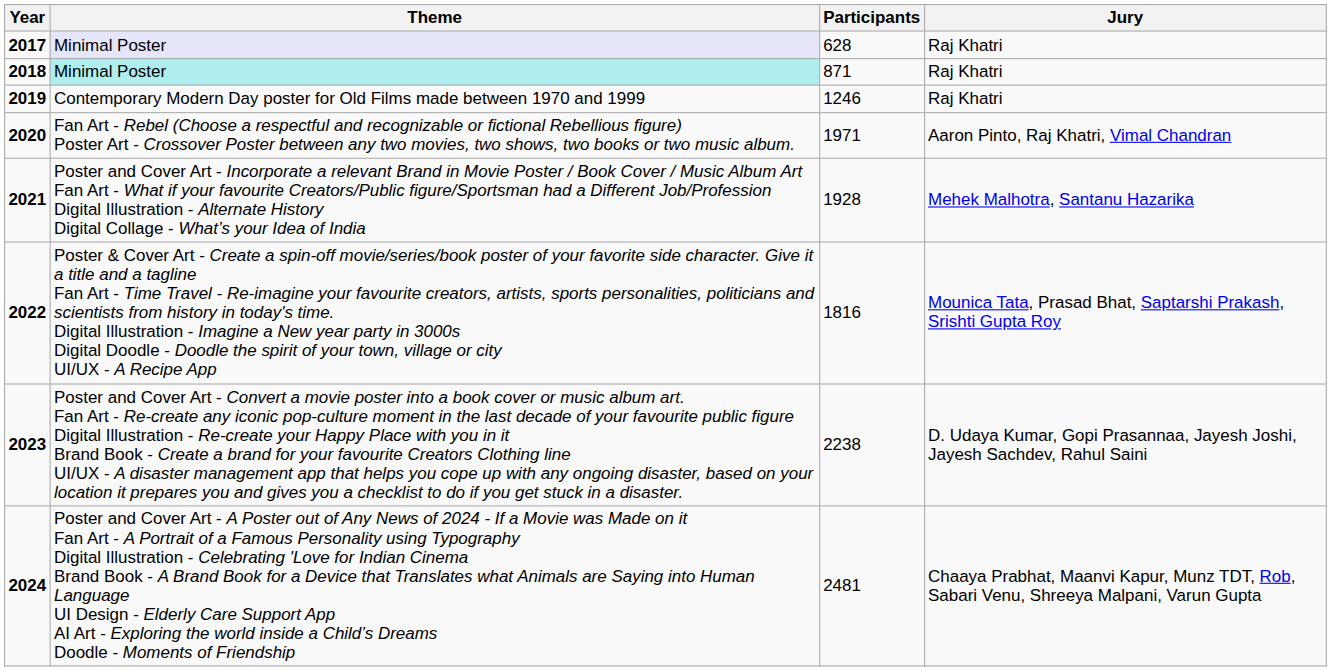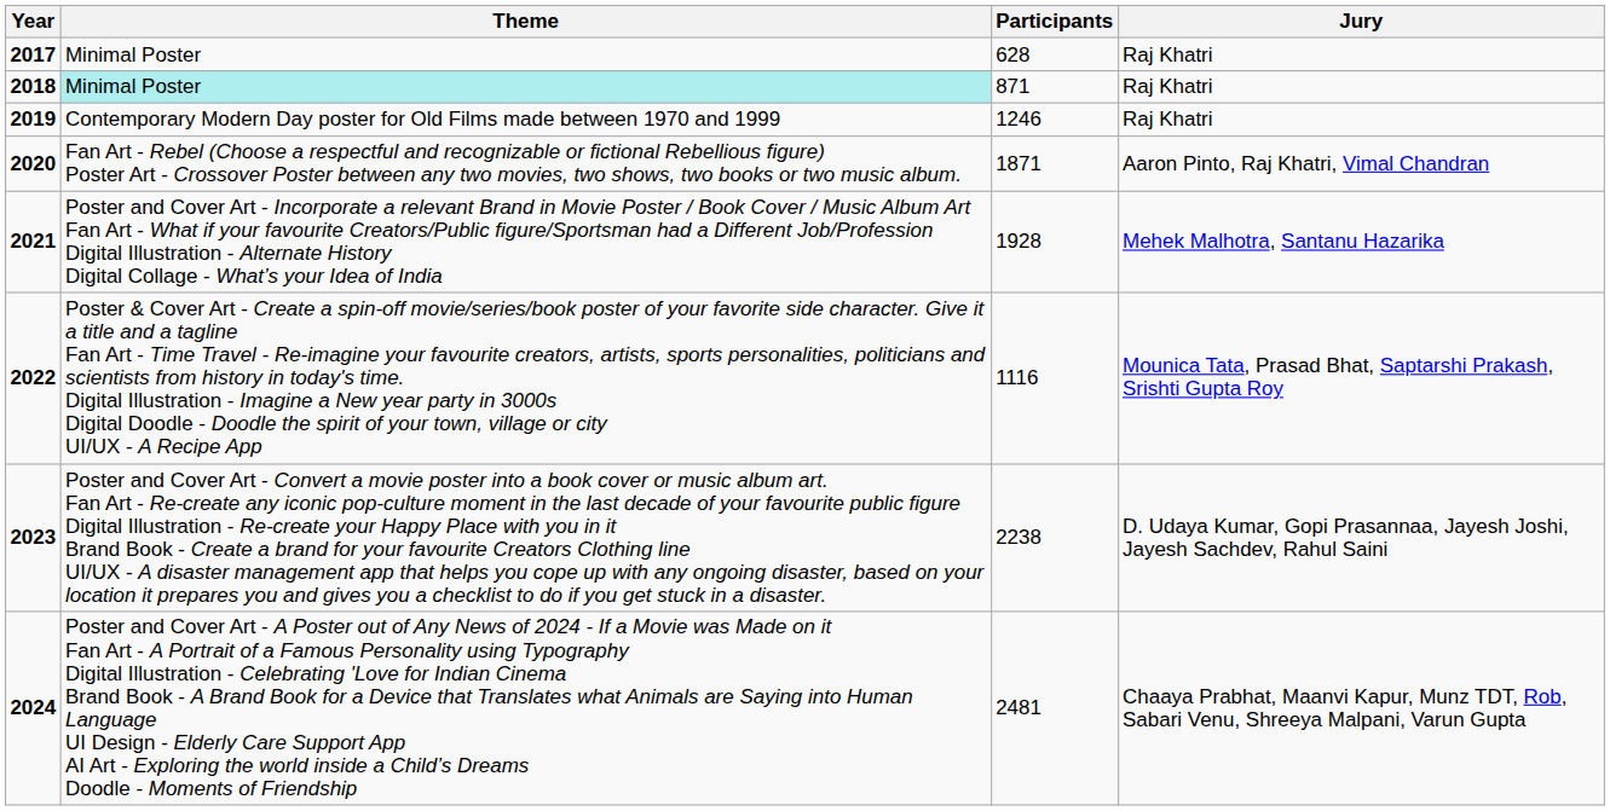2017 | Theme: lavender background -> no background
2020 | Participants: 1971 -> 1871
2022 | Participants: 1816 -> 1116
